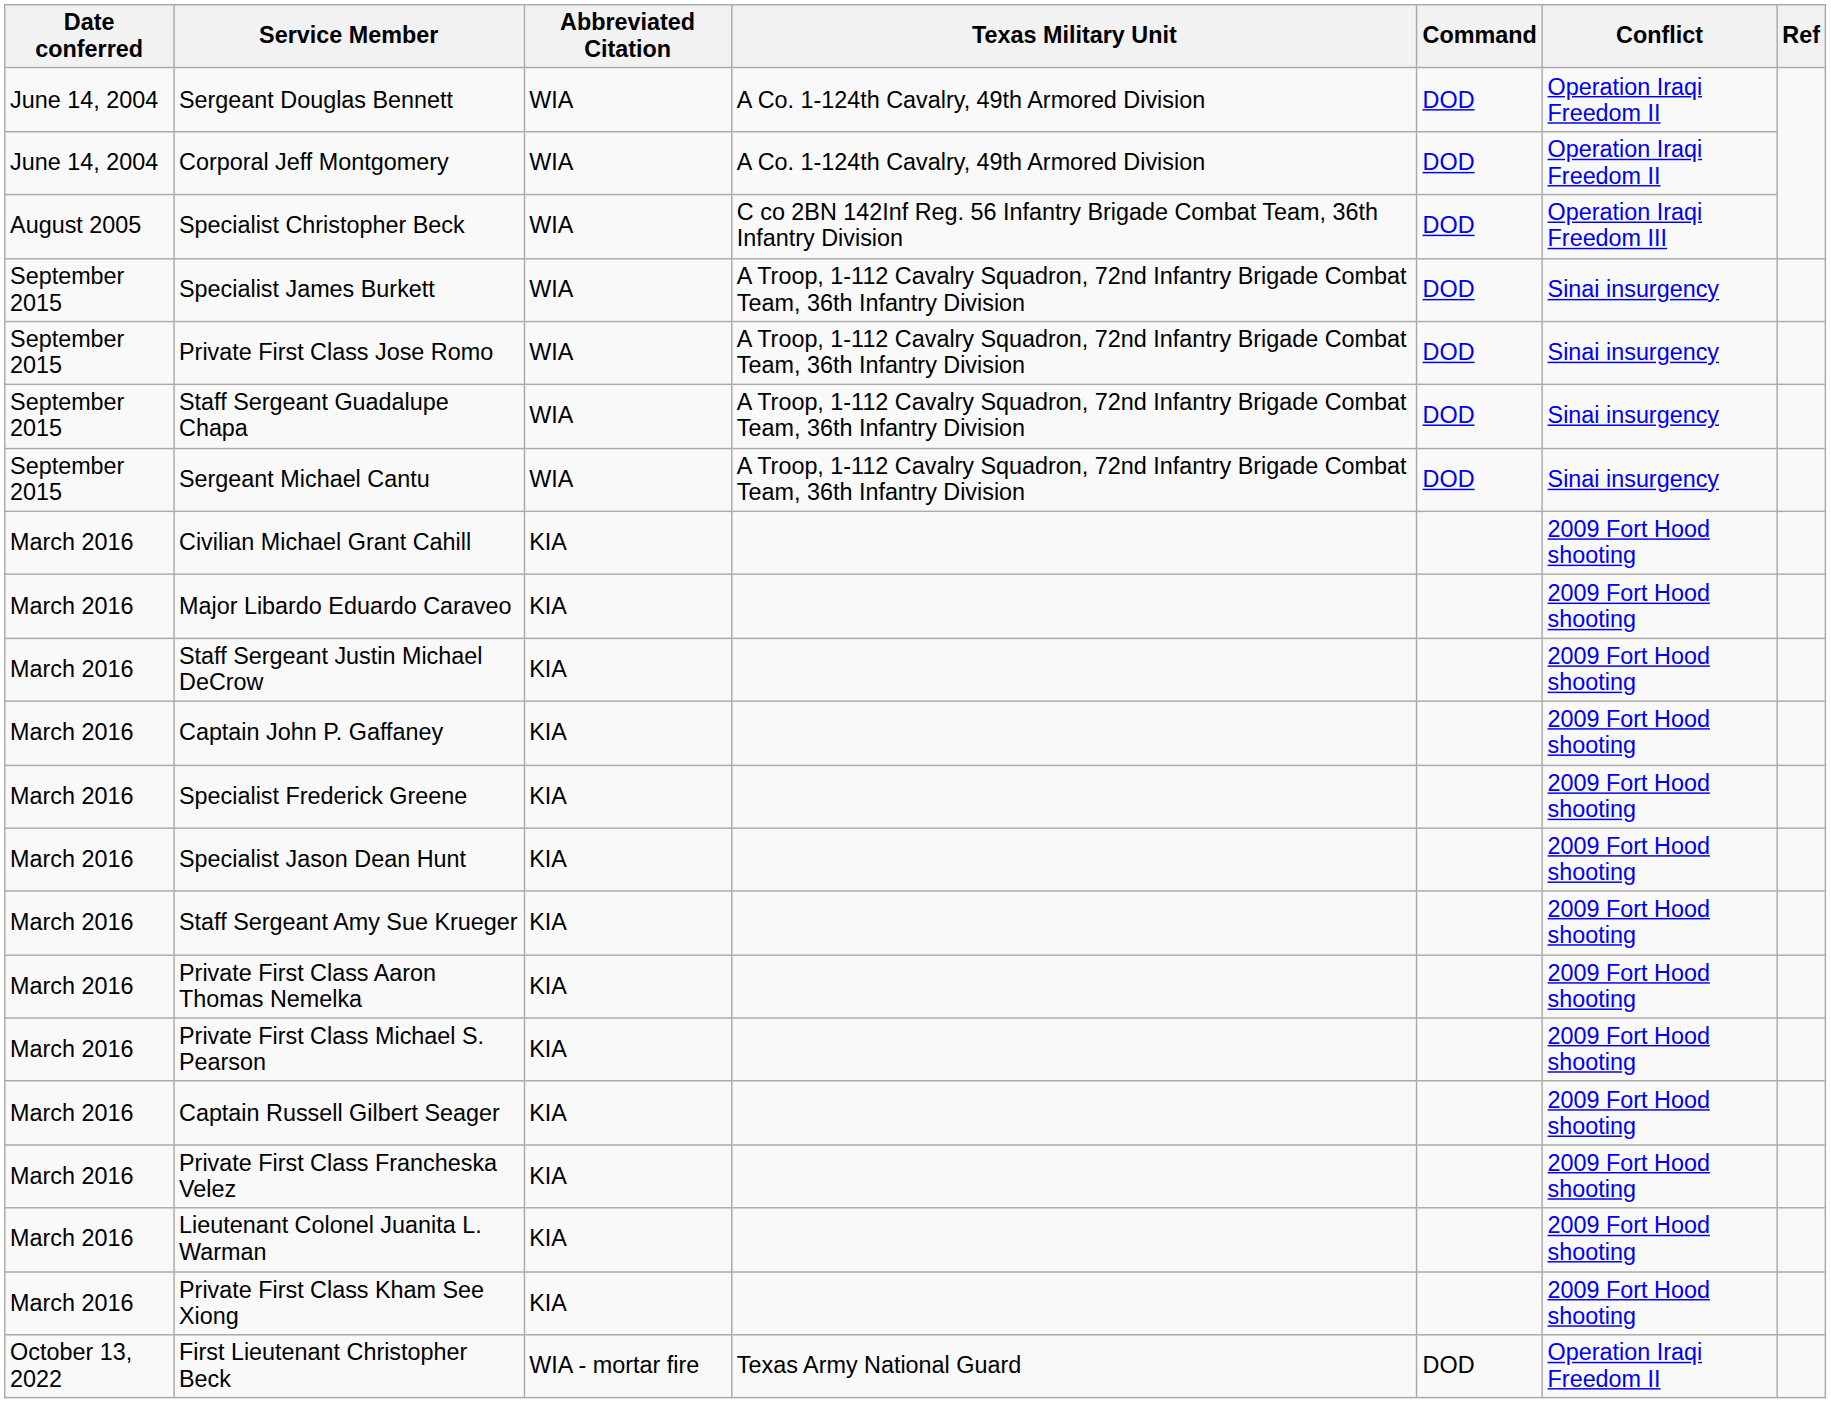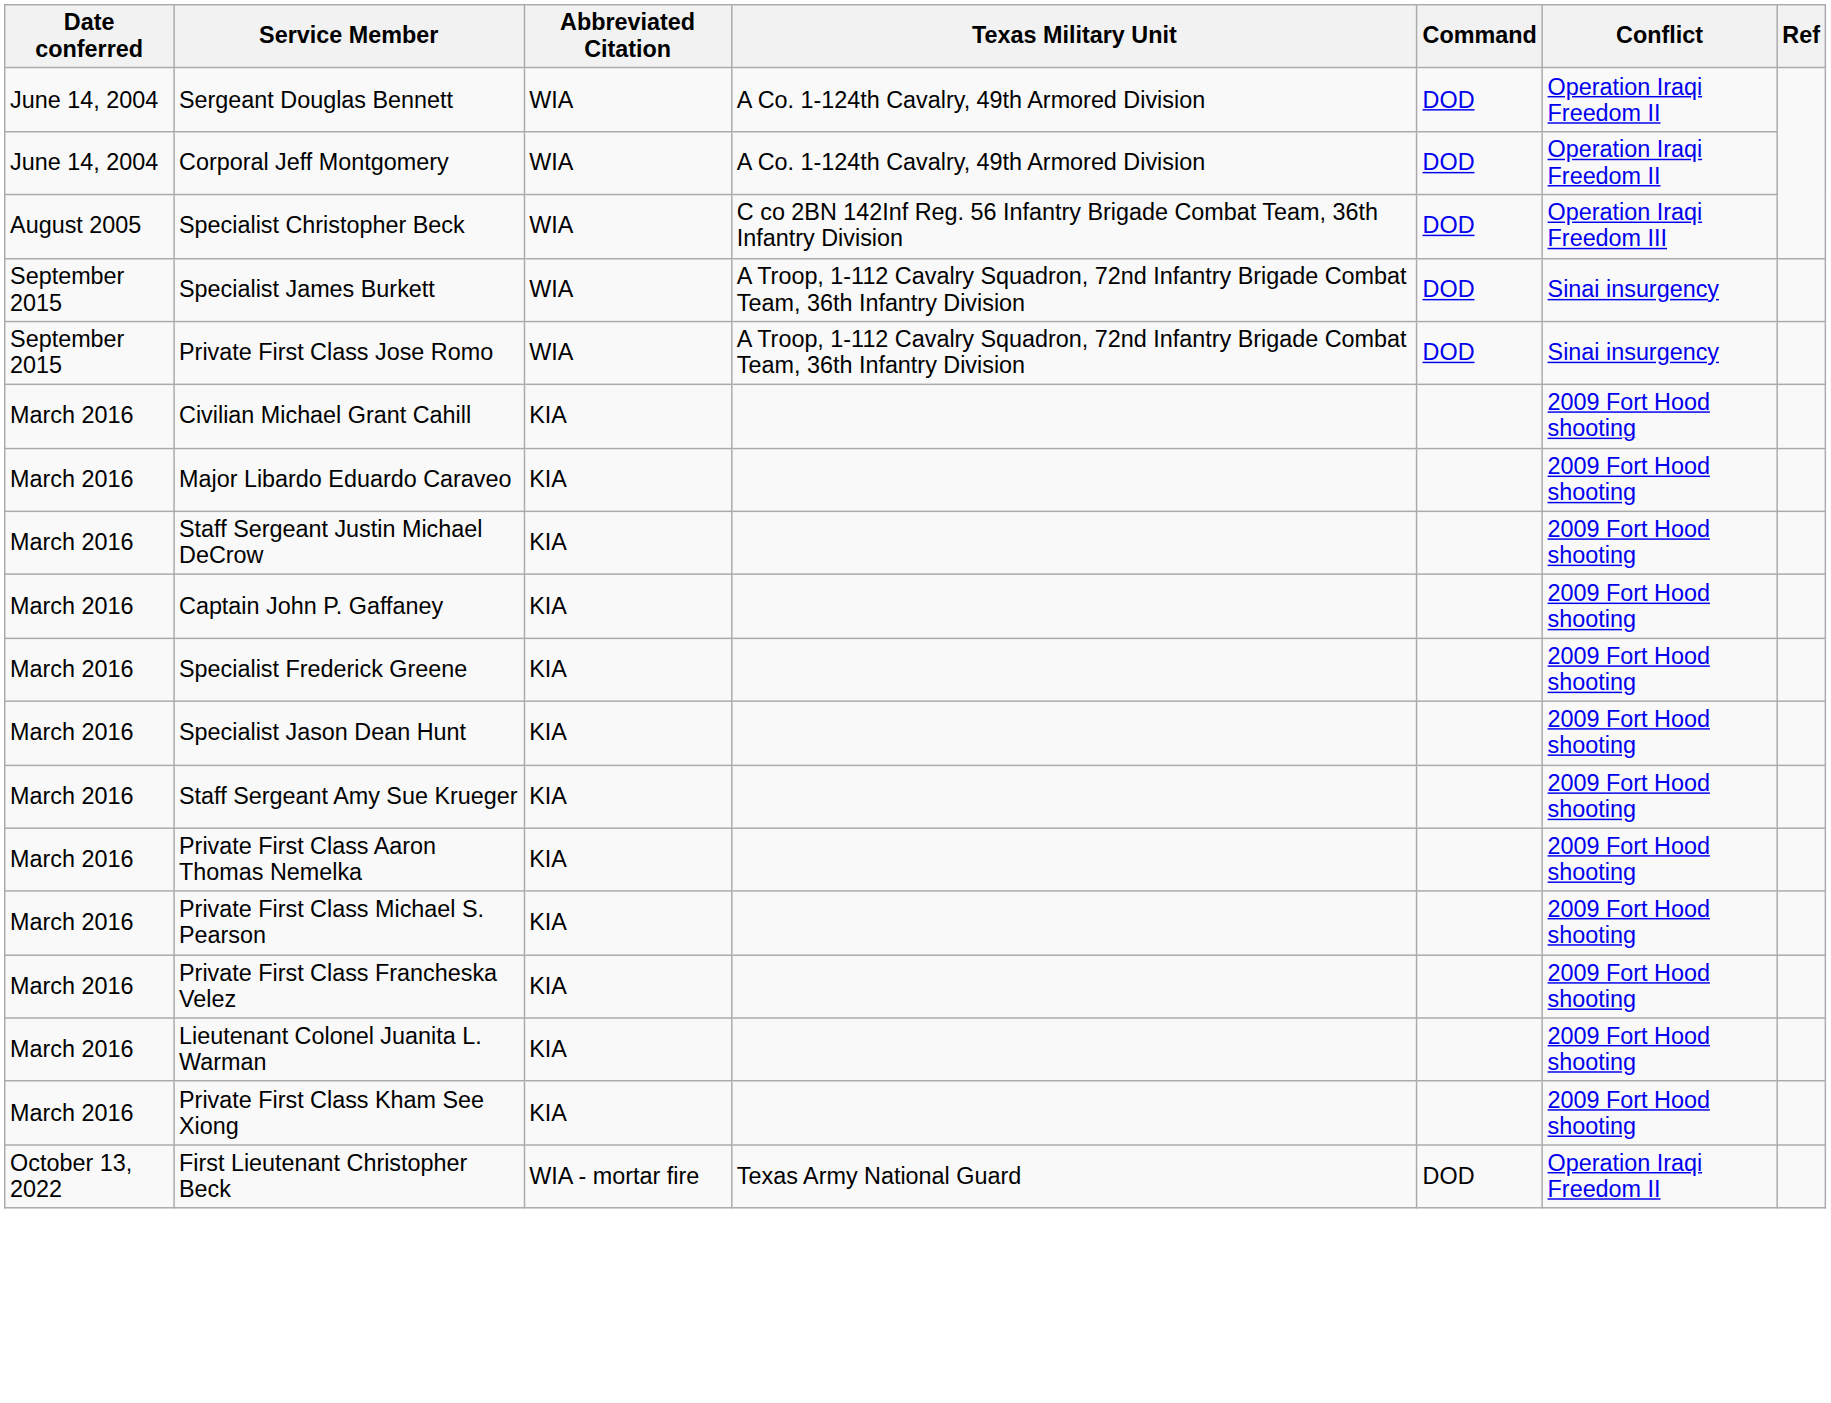- row: September 2015 | Staff Sergeant Guadalupe Chapa | WIA | A Troop, 1-112 Cavalry Squadron, 72nd Infantry Brigade Combat Team, 36th Infantry Division | DOD | Sinai insurgency
- row: September 2015 | Sergeant Michael Cantu | WIA | A Troop, 1-112 Cavalry Squadron, 72nd Infantry Brigade Combat Team, 36th Infantry Division | DOD | Sinai insurgency
- row: March 2016 | Captain Russell Gilbert Seager | KIA | 2009 Fort Hood shooting
